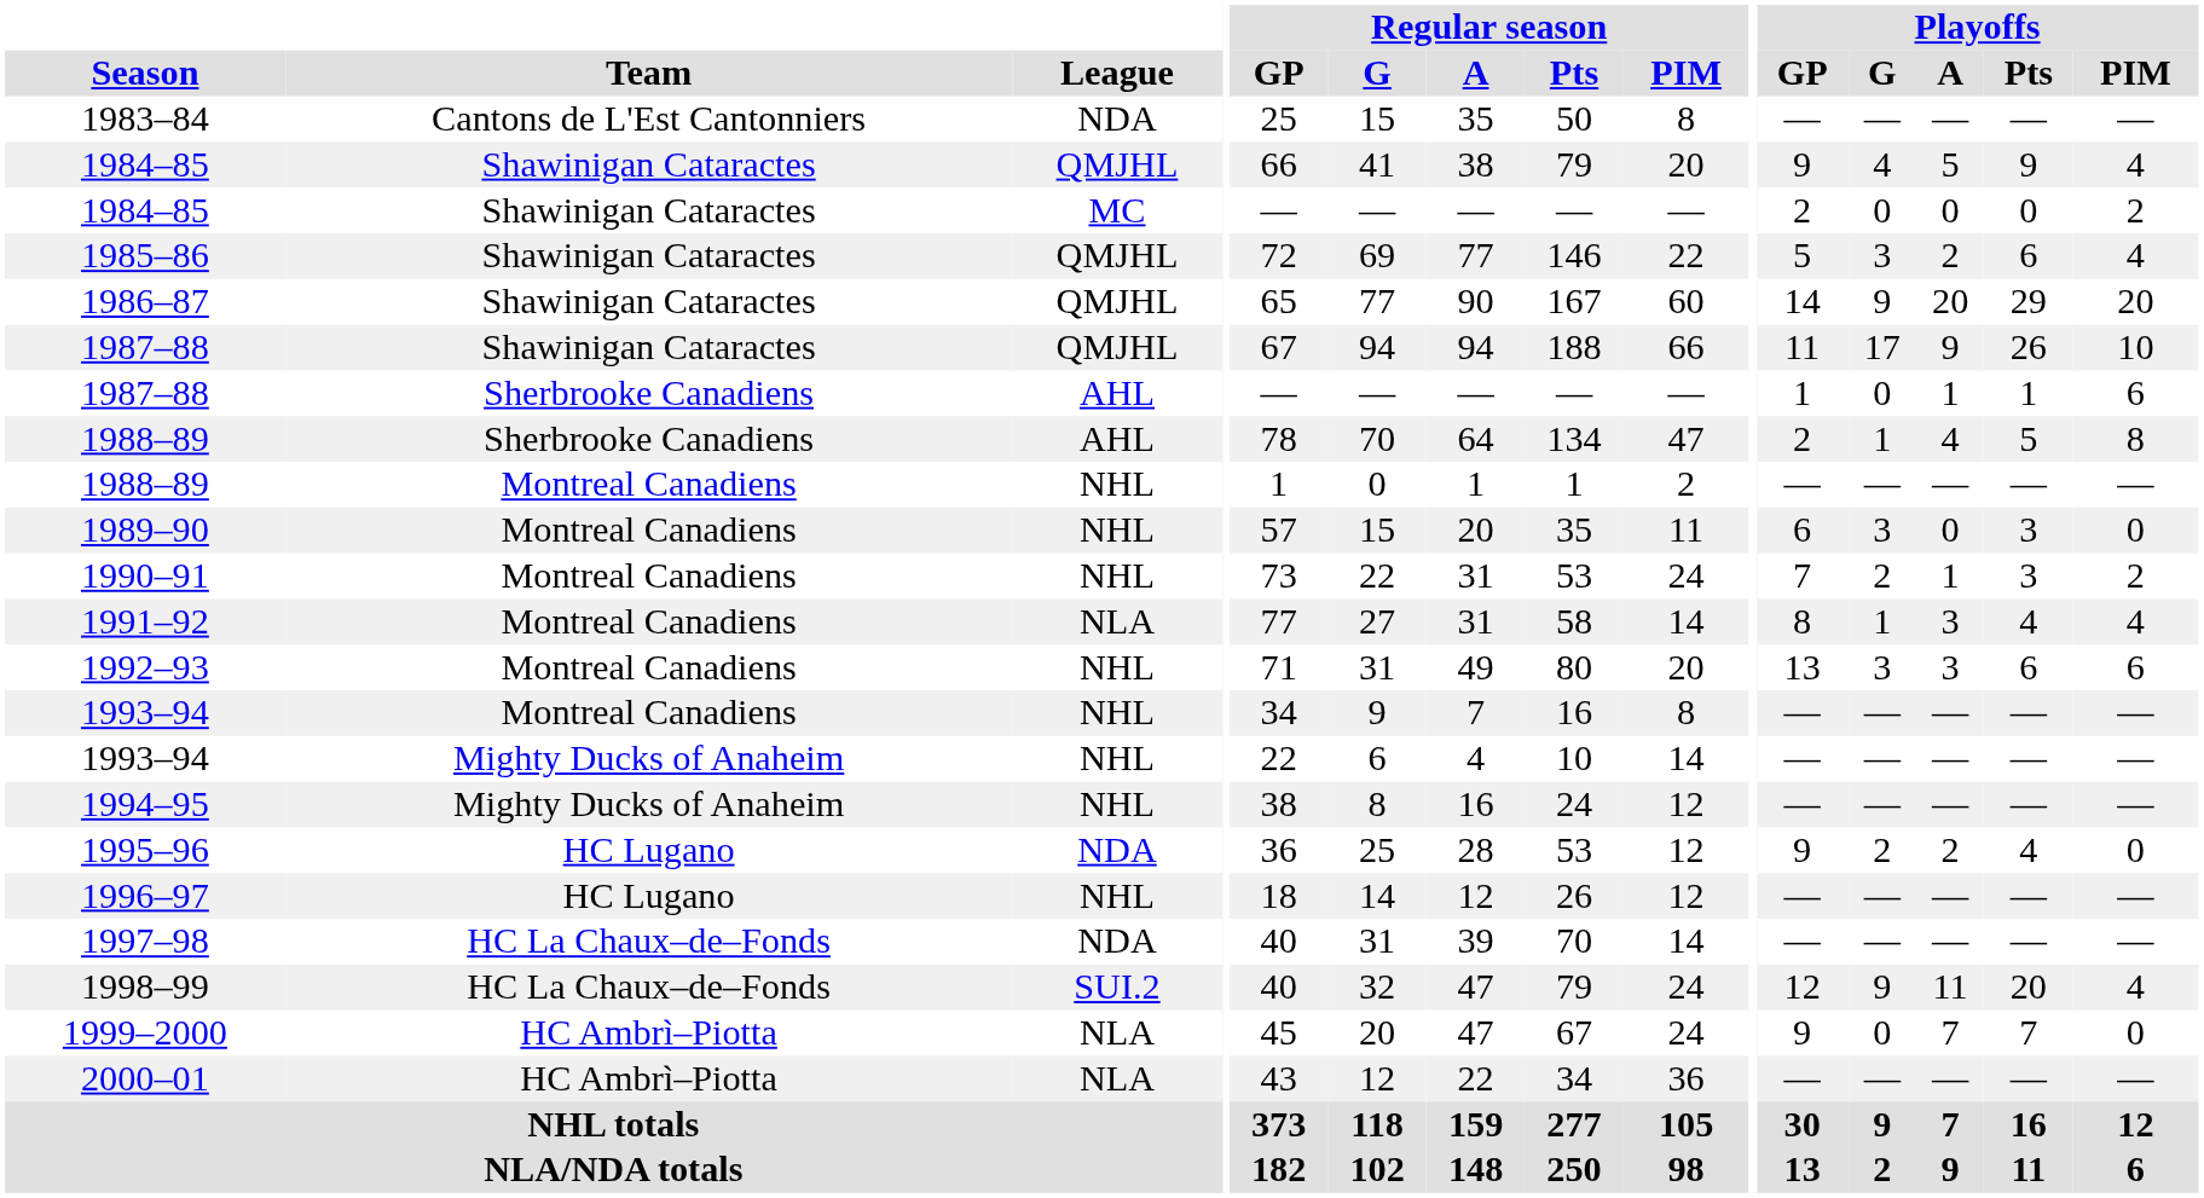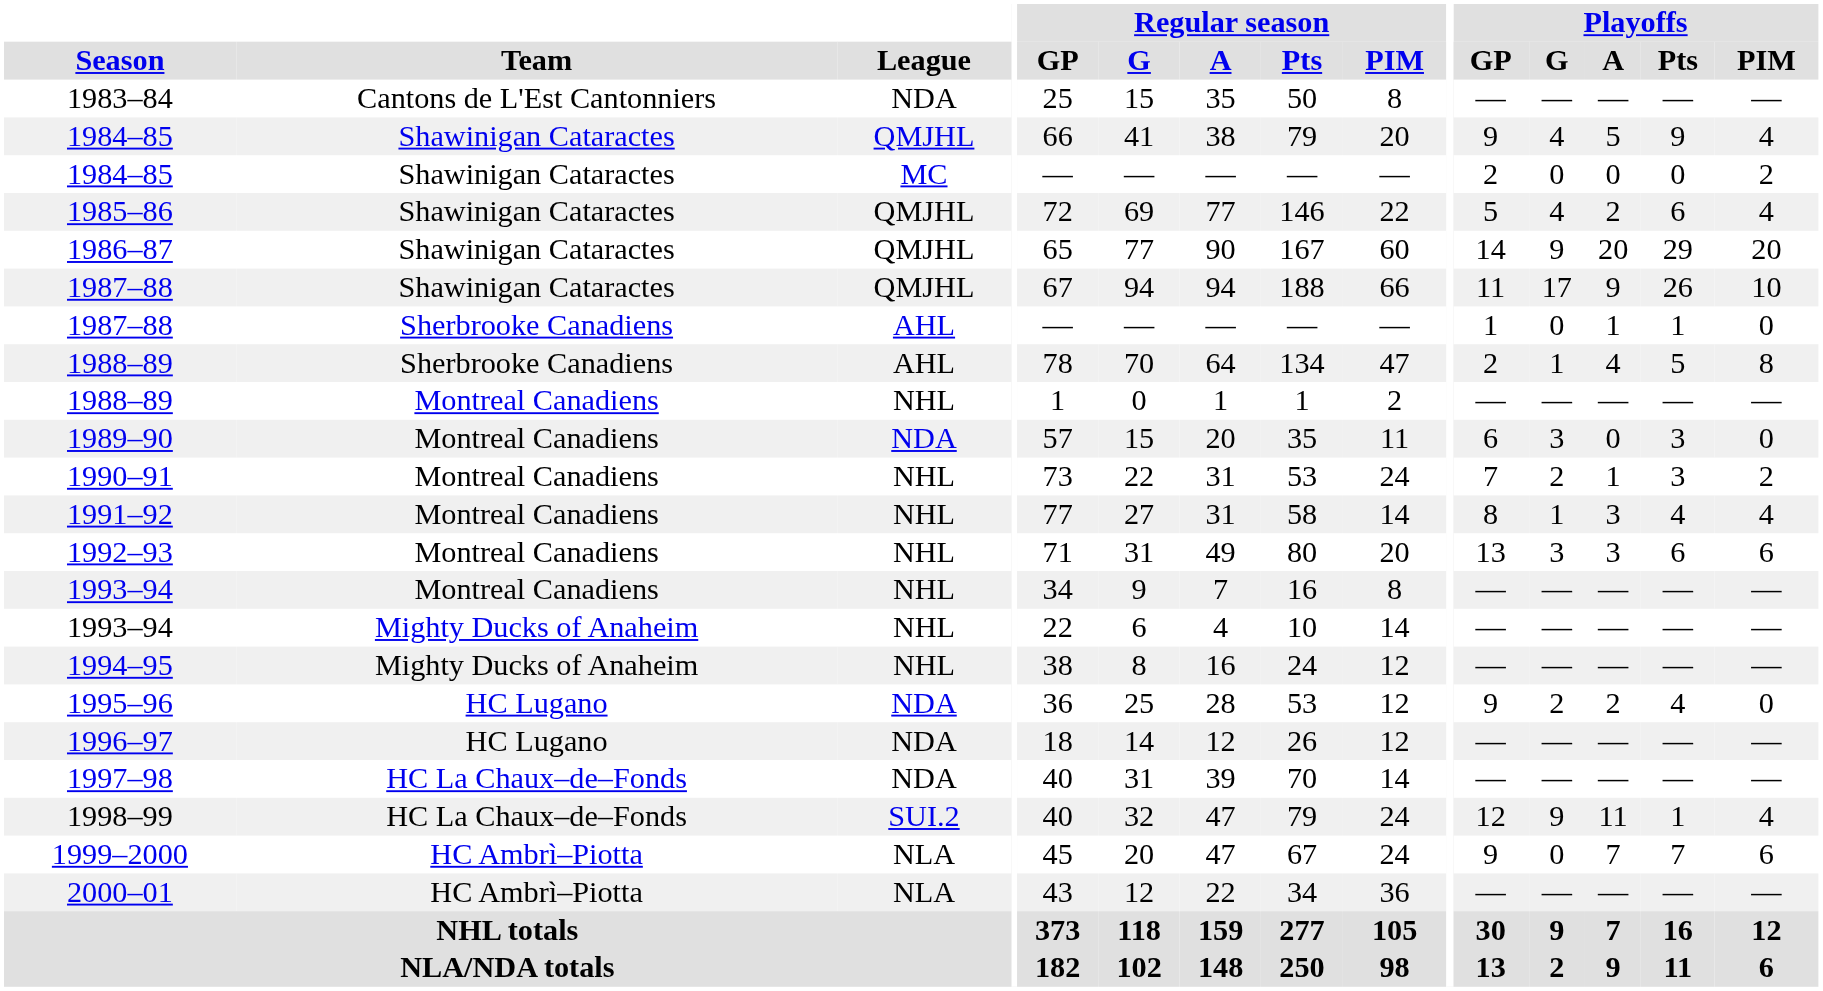1985–86 | Playoffs / G: 3 -> 4
1987–88 / Sherbrooke Canadiens | Playoffs / PIM: 6 -> 0
1989–90 | League: NHL -> NDA
1991–92 | League: NLA -> NHL
1996–97 | League: NHL -> NDA
1998–99 | Playoffs / Pts: 20 -> 1
1999–2000 | Playoffs / PIM: 0 -> 6
